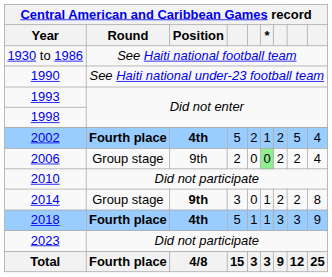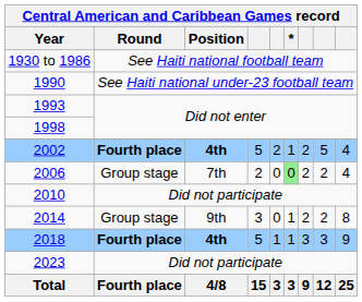2006 | Central American and Caribbean Games record / Position: 9th -> 7th
2014 | Central American and Caribbean Games record / Position: bold -> normal
